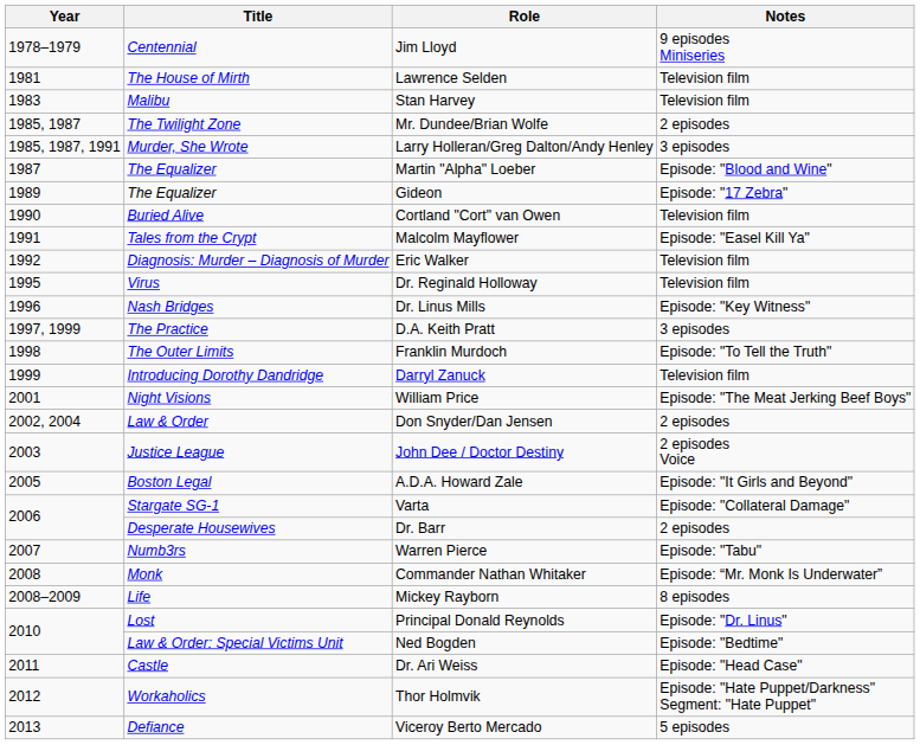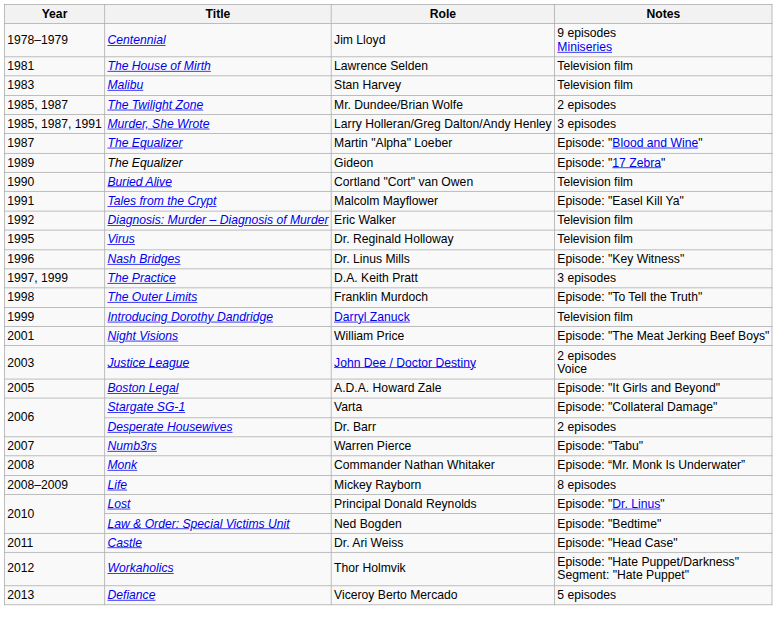- row: 2002, 2004 | Law & Order | Don Snyder/Dan Jensen | 2 episodes
